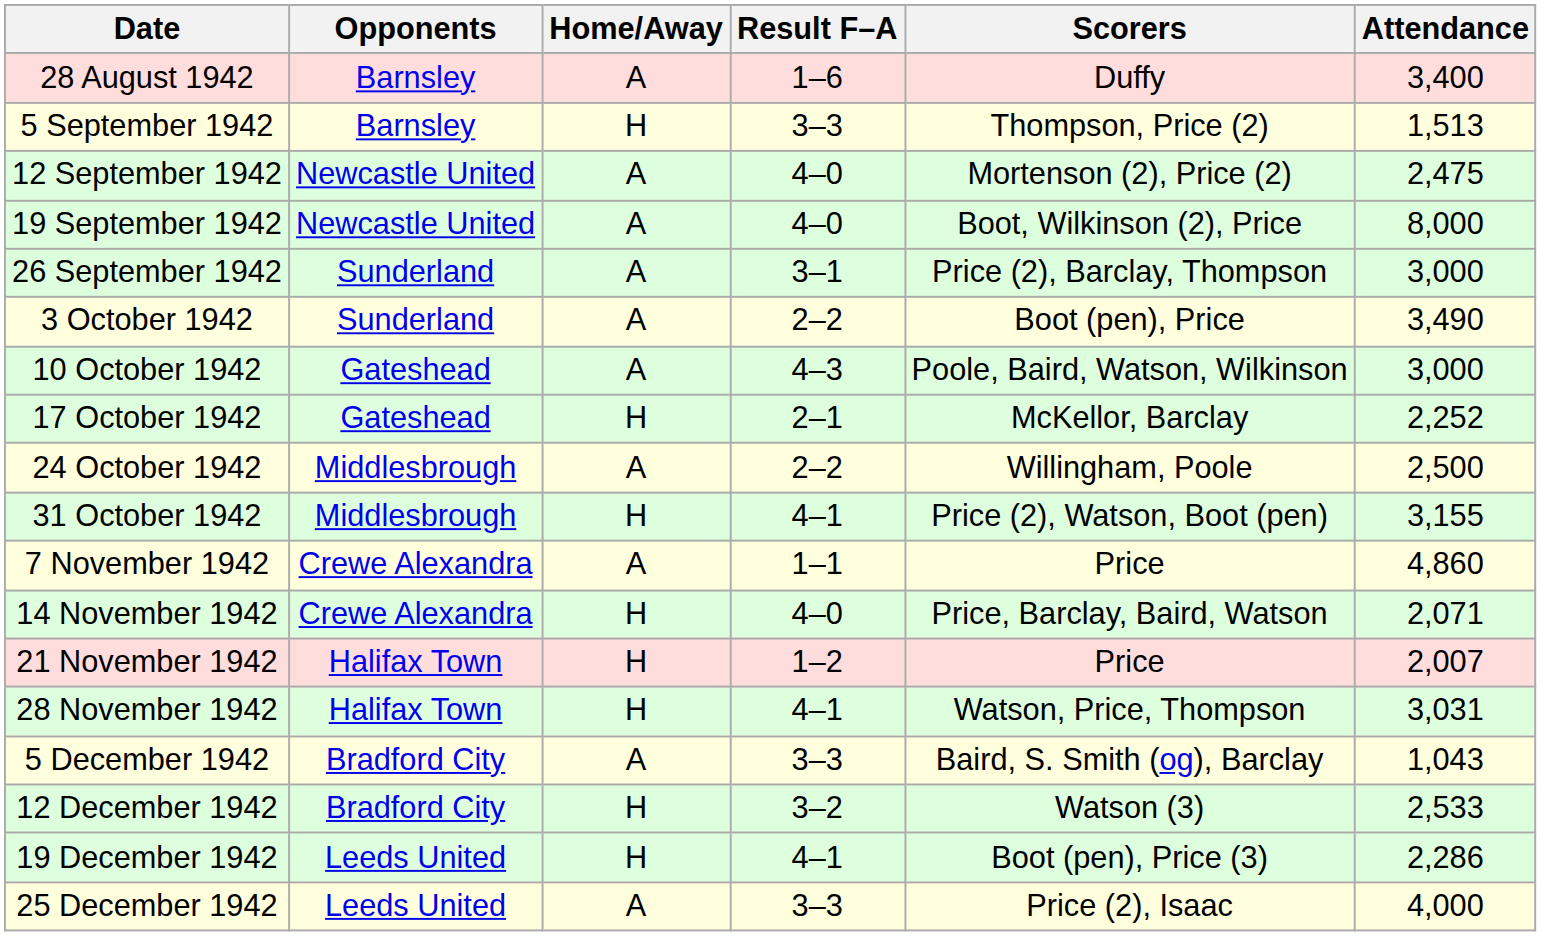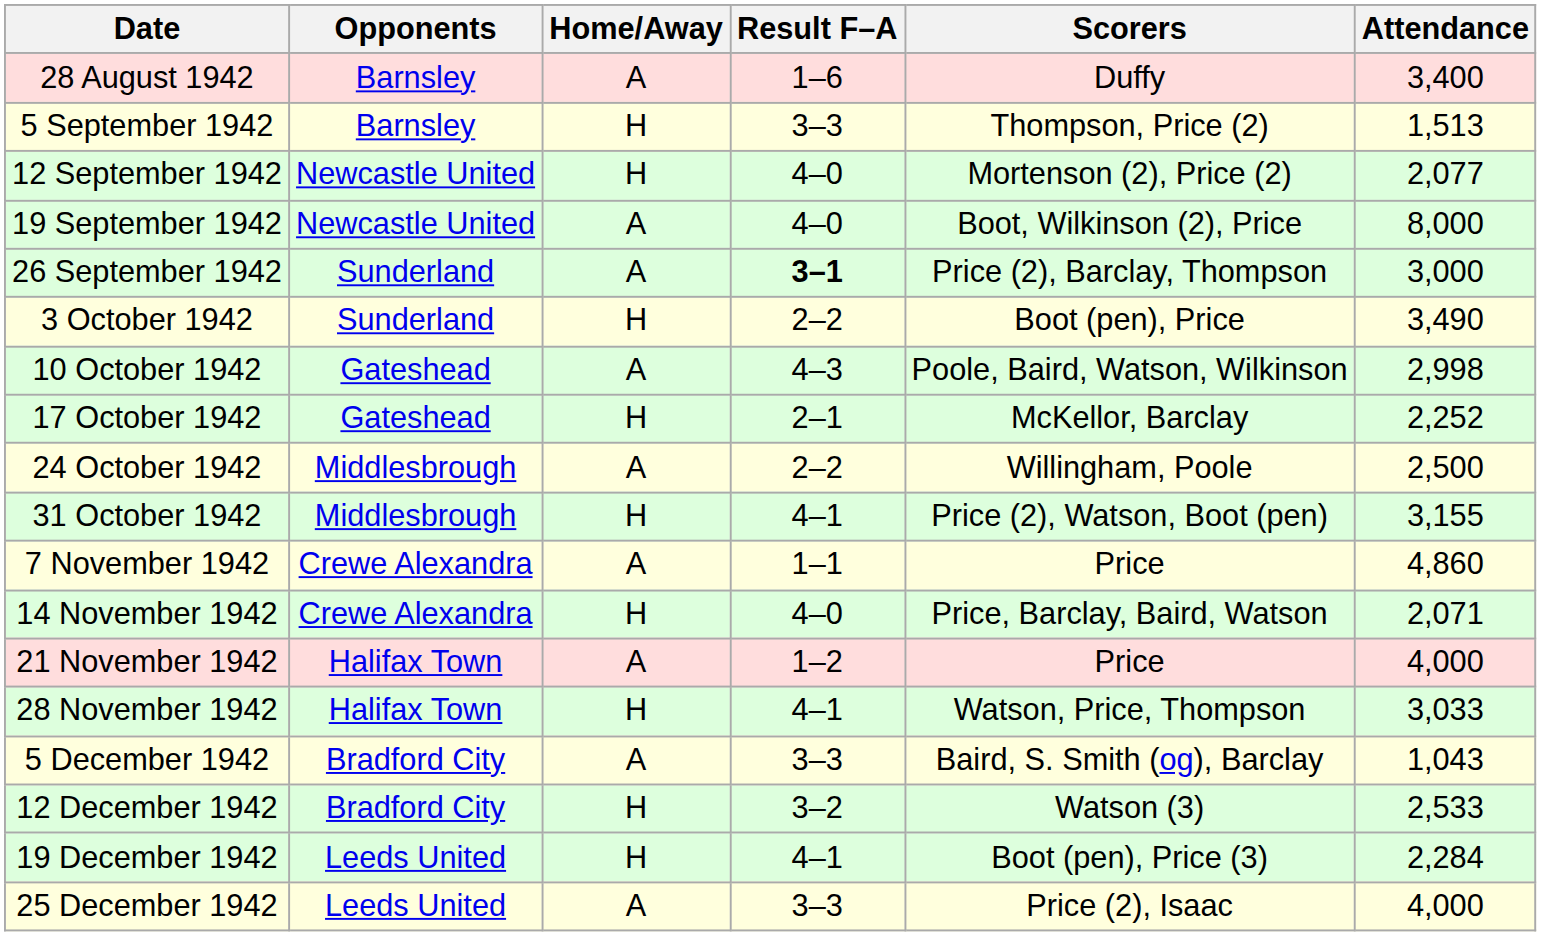12 September 1942 | Home/Away: A -> H
12 September 1942 | Attendance: 2,475 -> 2,077
26 September 1942 | Result F–A: normal -> bold
3 October 1942 | Home/Away: A -> H
10 October 1942 | Attendance: 3,000 -> 2,998
21 November 1942 | Home/Away: H -> A
21 November 1942 | Attendance: 2,007 -> 4,000
28 November 1942 | Attendance: 3,031 -> 3,033
19 December 1942 | Attendance: 2,286 -> 2,284
